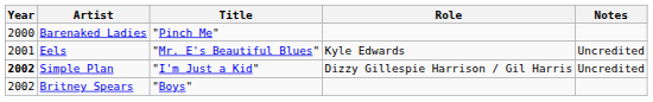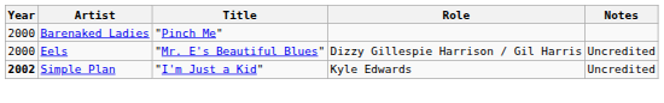Eels | Year: 2001 -> 2000
Eels | Role: Kyle Edwards -> Dizzy Gillespie Harrison / Gil Harris
Simple Plan | Role: Dizzy Gillespie Harrison / Gil Harris -> Kyle Edwards
- row: 2002 | Britney Spears | "Boys"
